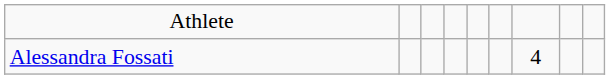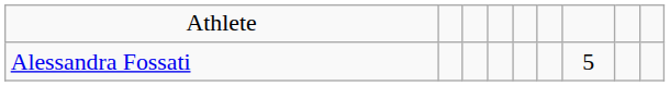Alessandra Fossati | column 7: 4 -> 5
